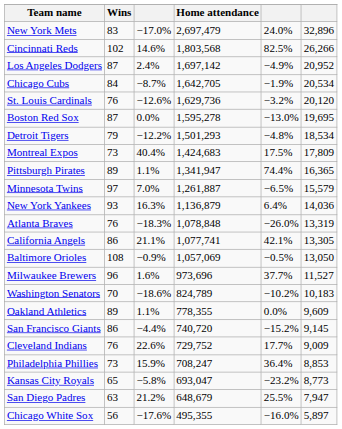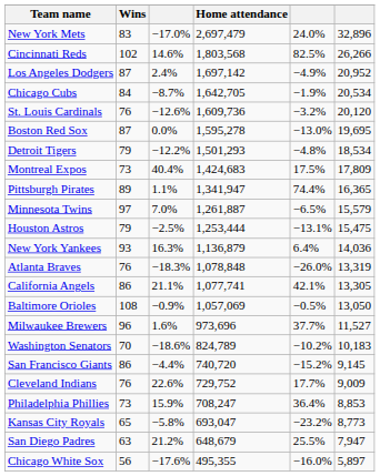St. Louis Cardinals | Home attendance: 1,629,736 -> 1,609,736
+ row: Houston Astros | 79 | −2.5% | 1,253,444 | −13.1% | 15,475
- row: Oakland Athletics | 89 | 1.1% | 778,355 | 0.0% | 9,609
